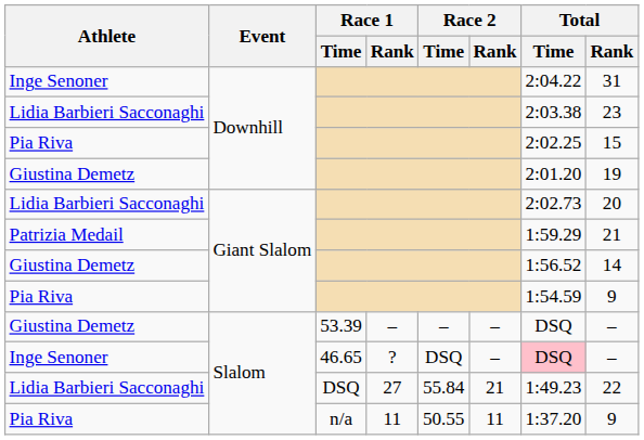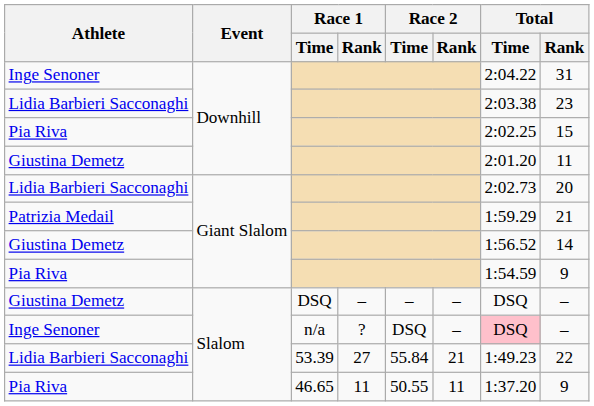Giustina Demetz / Downhill | Total / Rank: 19 -> 11
Giustina Demetz / Slalom | Race 1 / Time: 53.39 -> DSQ
Inge Senoner / Slalom | Race 1 / Time: 46.65 -> n/a
Lidia Barbieri Sacconaghi / Slalom | Race 1 / Time: DSQ -> 53.39
Pia Riva / Slalom | Race 1 / Time: n/a -> 46.65
